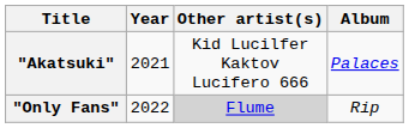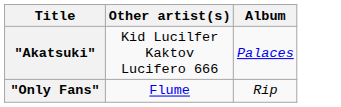- column: Year | 2021 | 2022
"Only Fans" | Other artist(s): lightgrey background -> no background
